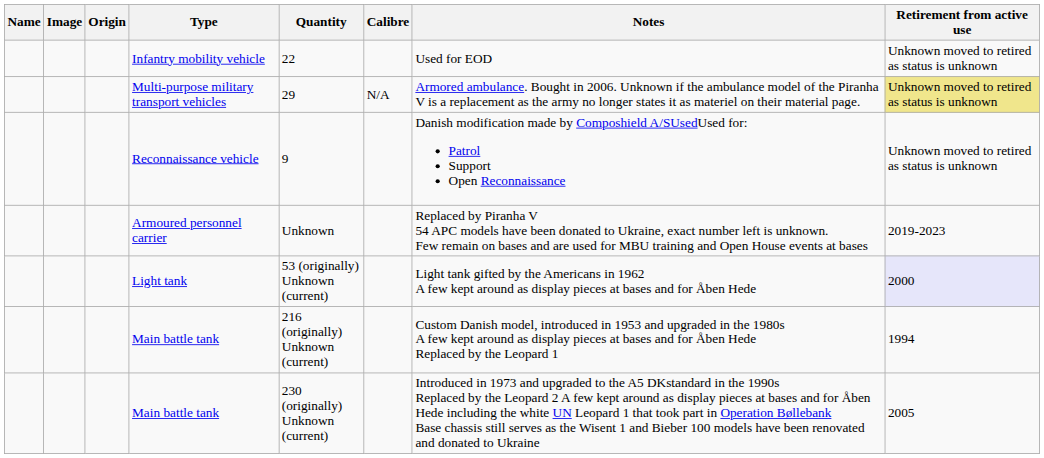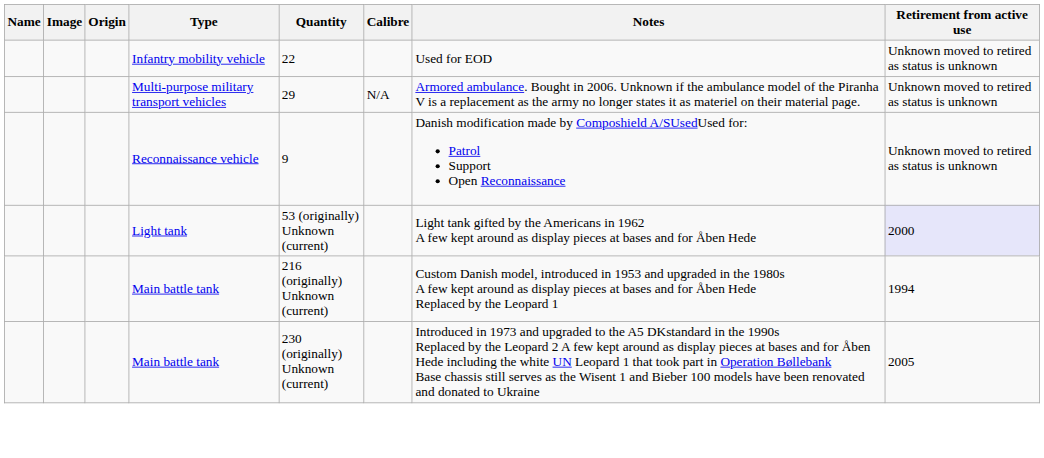Multi-purpose military transport vehicles | Retirement from active use: khaki background -> no background
- row: Armoured personnel carrier | Unknown | Replaced by Piranha V 54 APC models have been donated to Ukraine, exact number left is unknown. Few remain on bases and are used for MBU training and Open House events at bases | 2019-2023
